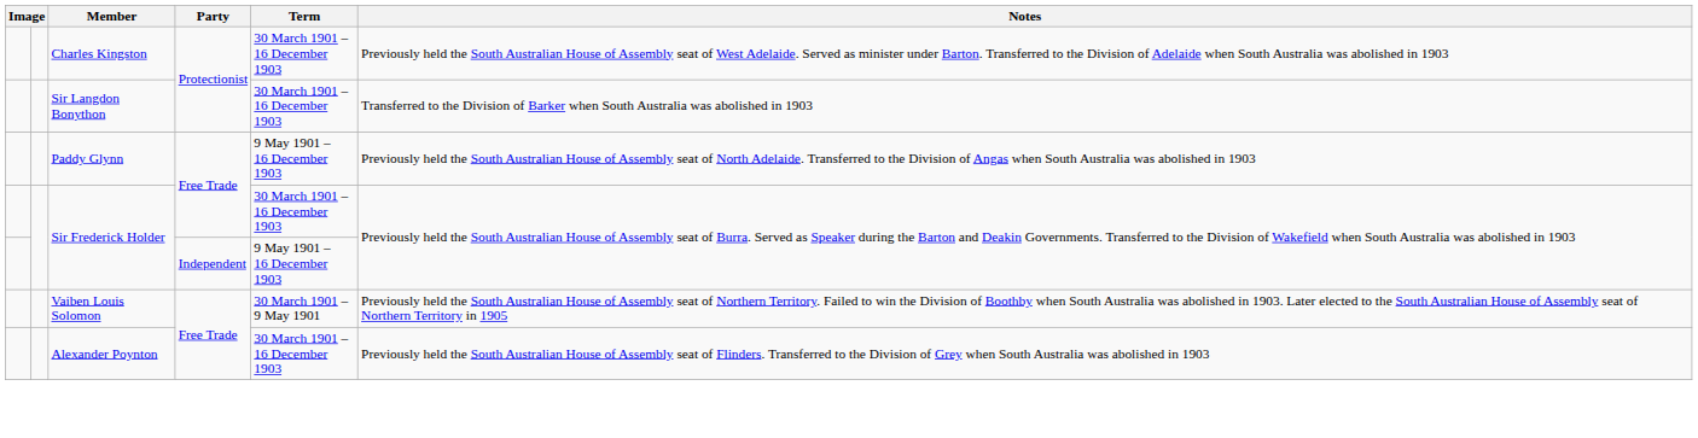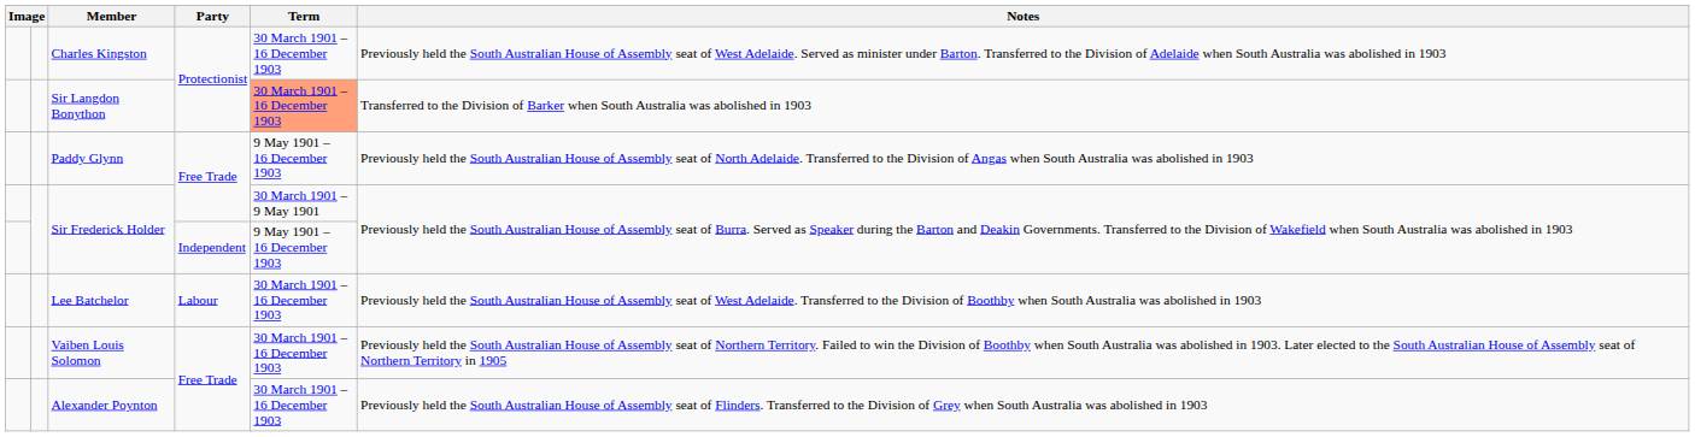Sir Langdon Bonython | Term: no background -> lightsalmon background
Sir Frederick Holder / Free Trade | Term: 30 March 1901 – 16 December 1903 -> 30 March 1901 – 9 May 1901
+ row: Lee Batchelor | Labour | 30 March 1901 – 16 December 1903 | Previously held the South Australian House of Assembly seat of West Adelaide. Transferred to the Division of Boothby when South Australia was abolished in 1903
Vaiben Louis Solomon | Term: 30 March 1901 – 9 May 1901 -> 30 March 1901 – 16 December 1903
